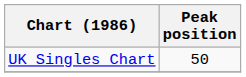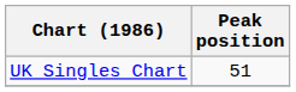UK Singles Chart | Peak position: 50 -> 51
